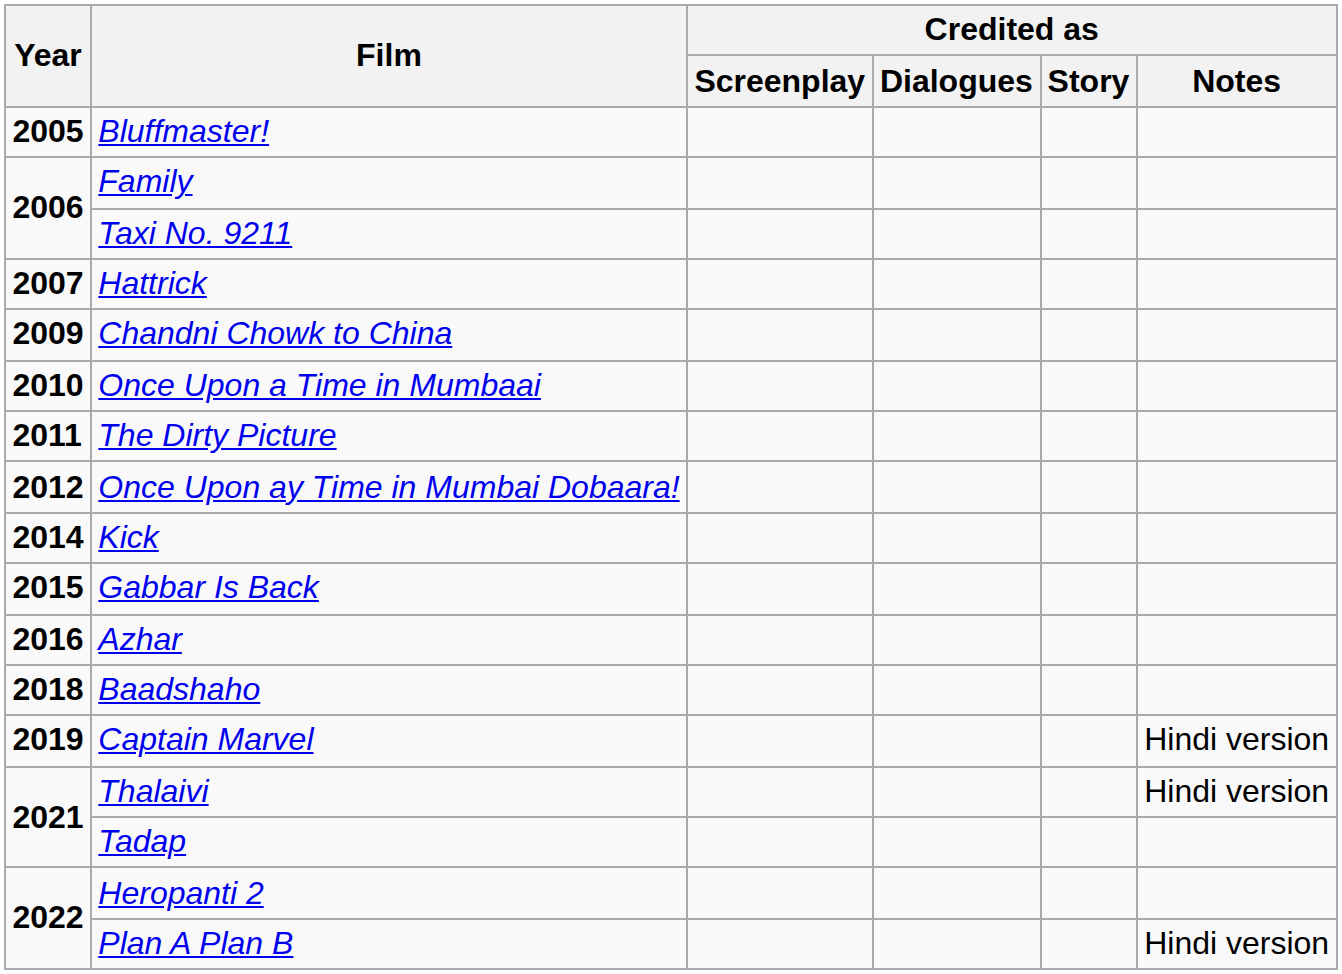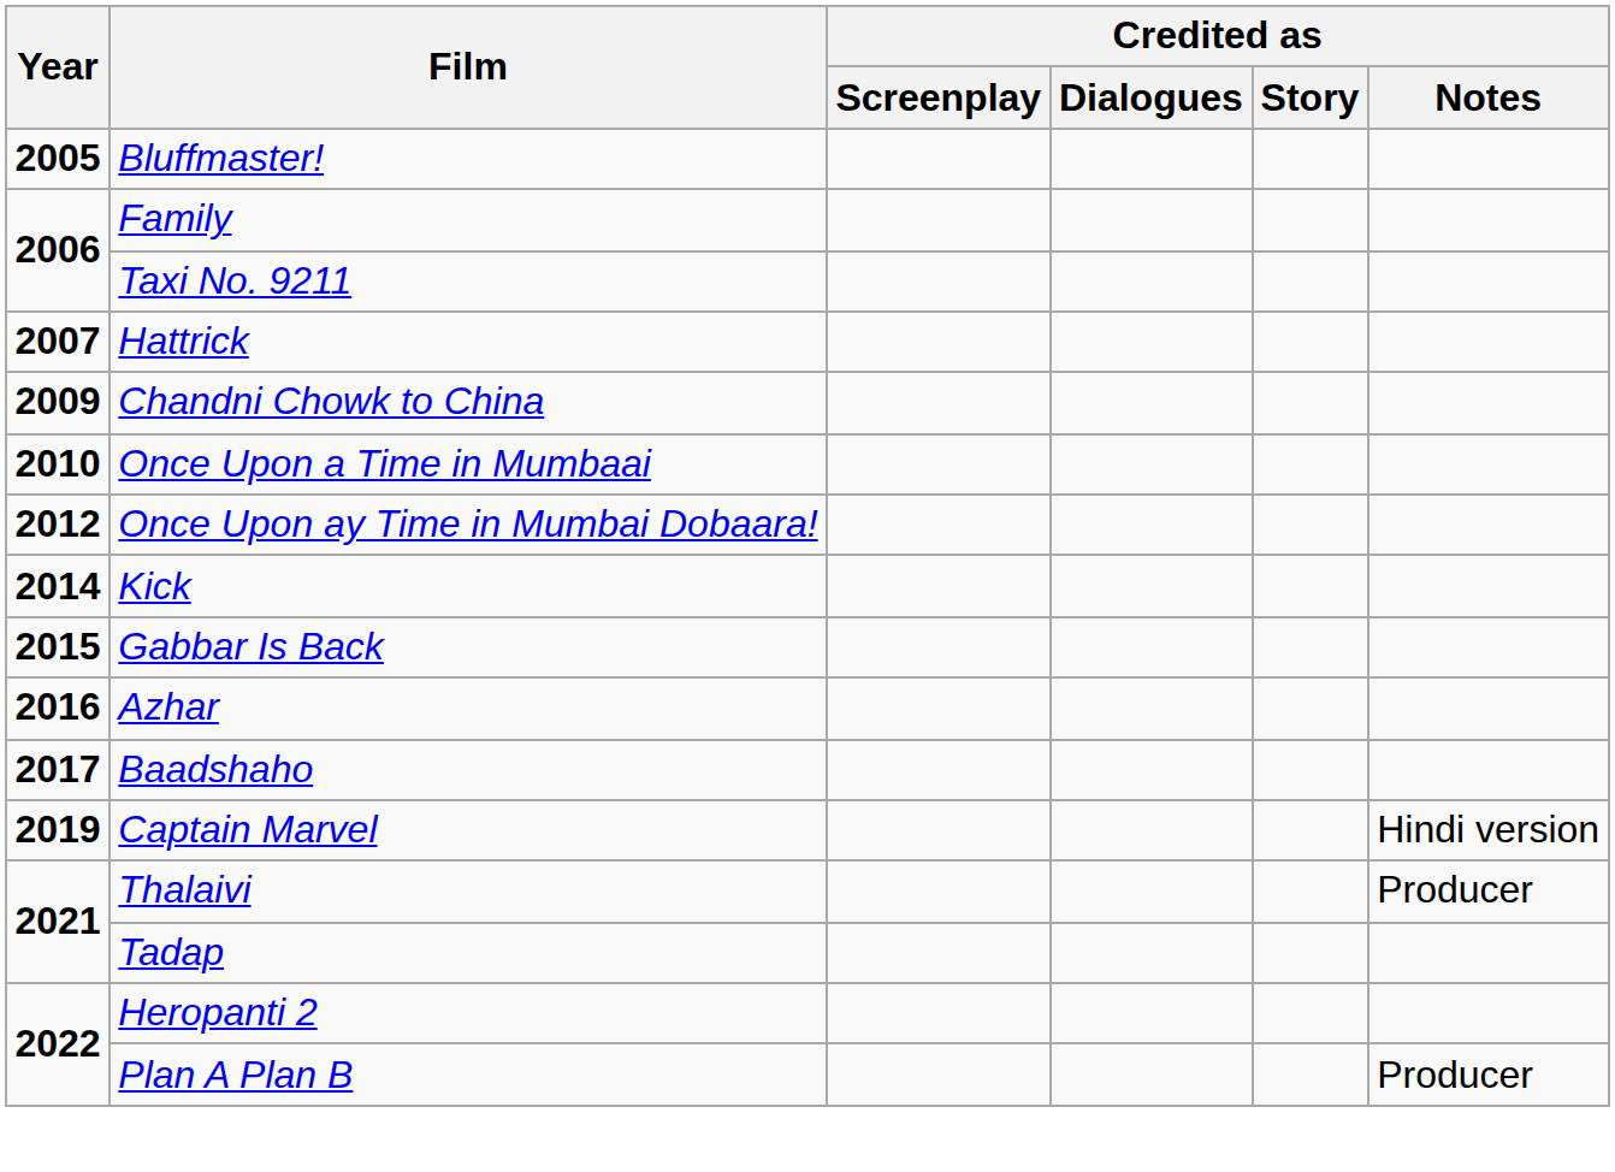- row: 2011 | The Dirty Picture
Baadshaho | Year: 2018 -> 2017
Thalaivi | Credited as / Notes: Hindi version -> Producer
Plan A Plan B | Credited as / Notes: Hindi version -> Producer
